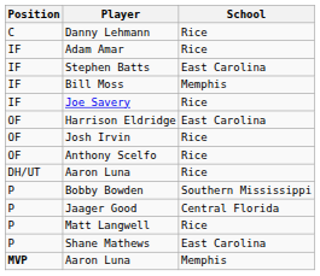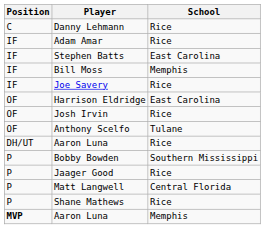Anthony Scelfo | School: Rice -> Tulane
Jaager Good | School: Central Florida -> Rice
Matt Langwell | School: Rice -> Central Florida
Shane Mathews | School: East Carolina -> Rice
